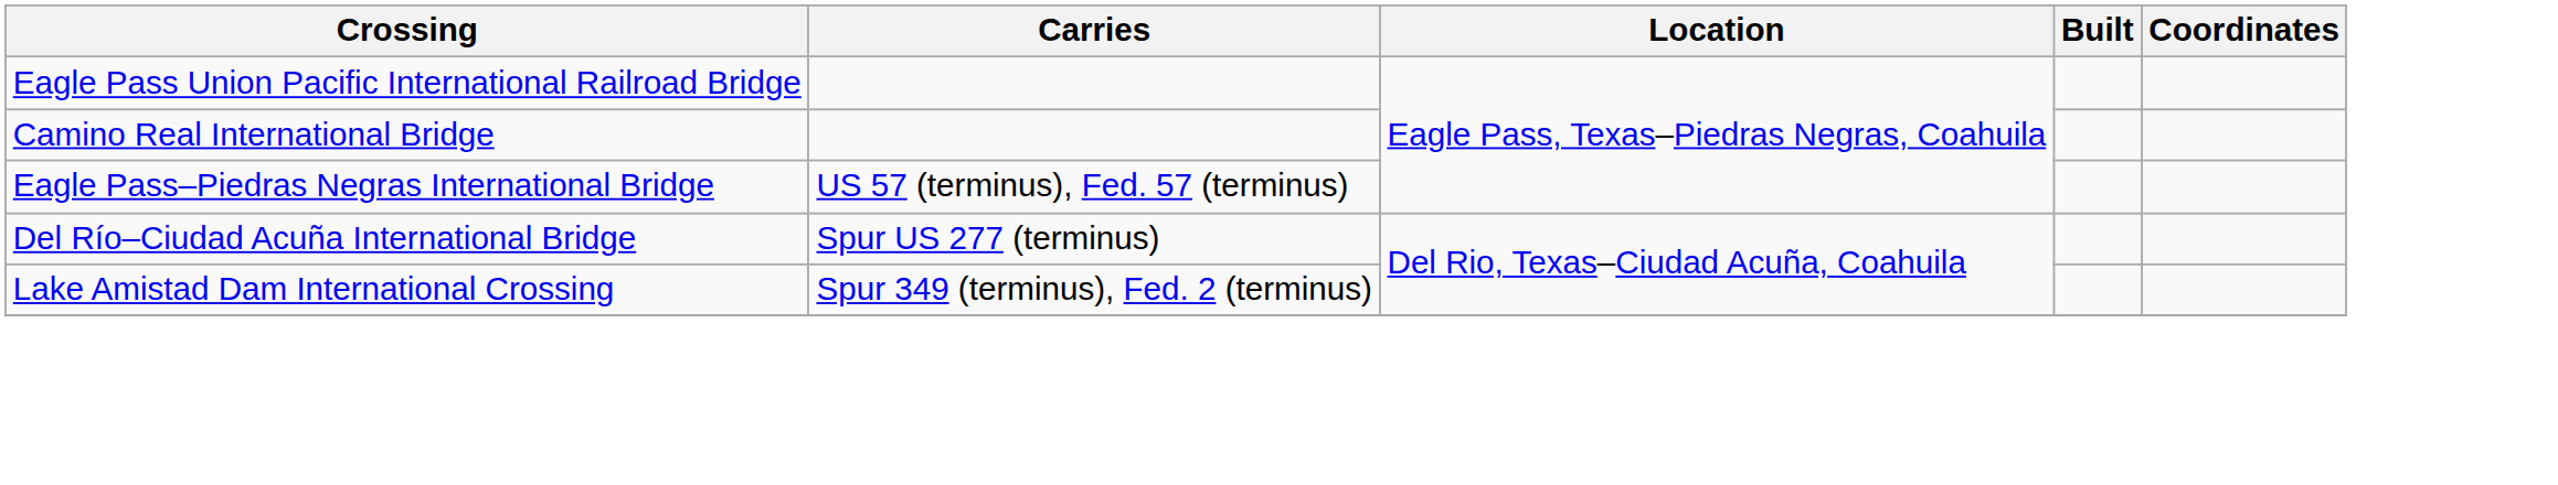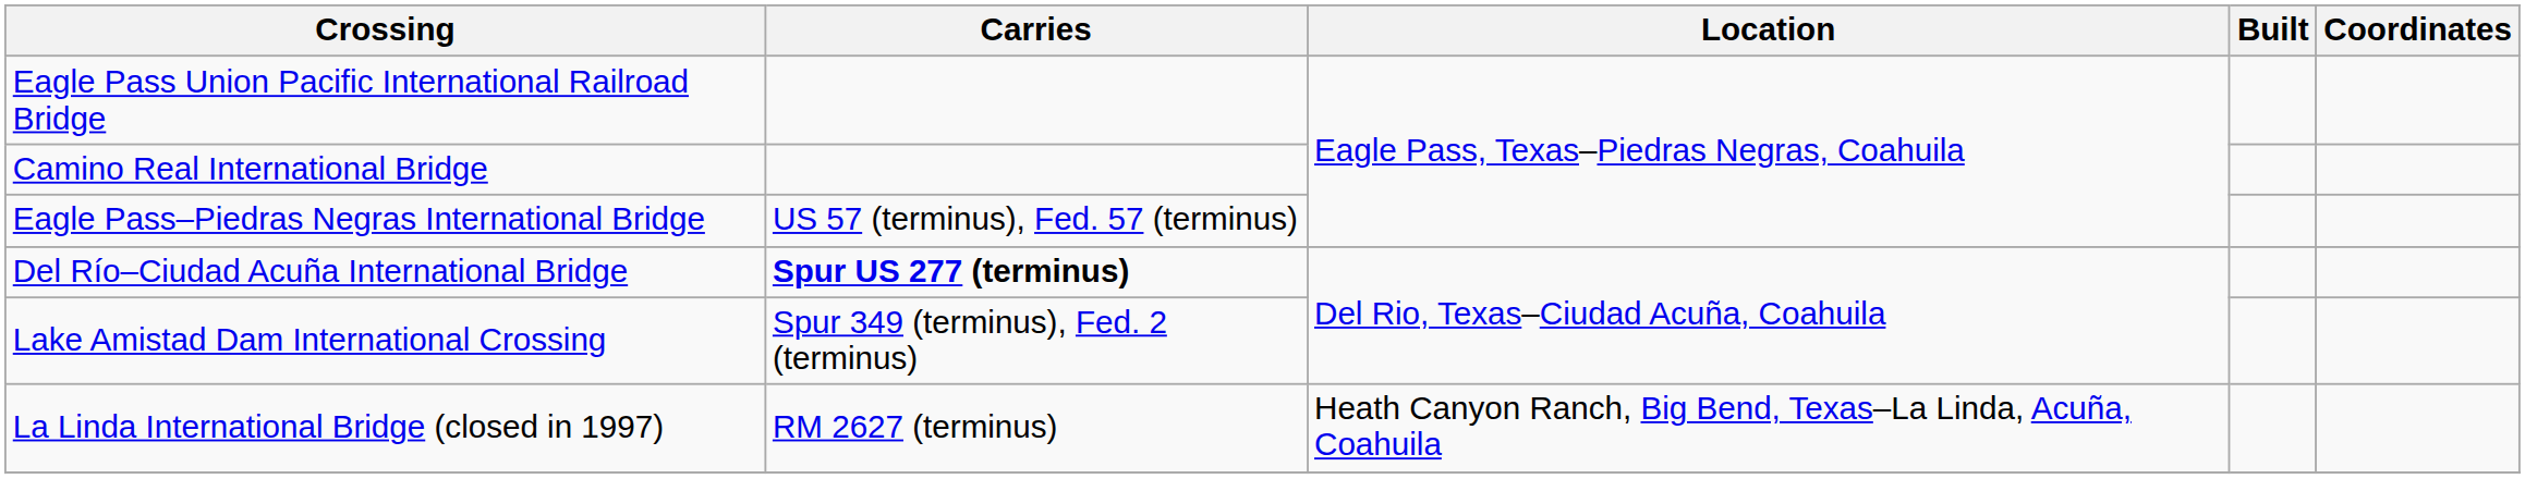Del Río–Ciudad Acuña International Bridge | Carries: normal -> bold
+ row: La Linda International Bridge (closed in 1997) | RM 2627 (terminus) | Heath Canyon Ranch, Big Bend, Texas–La Linda, Acuña, Coahuila
